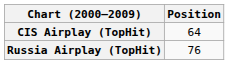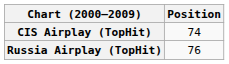CIS Airplay (TopHit) | Position: 64 -> 74
